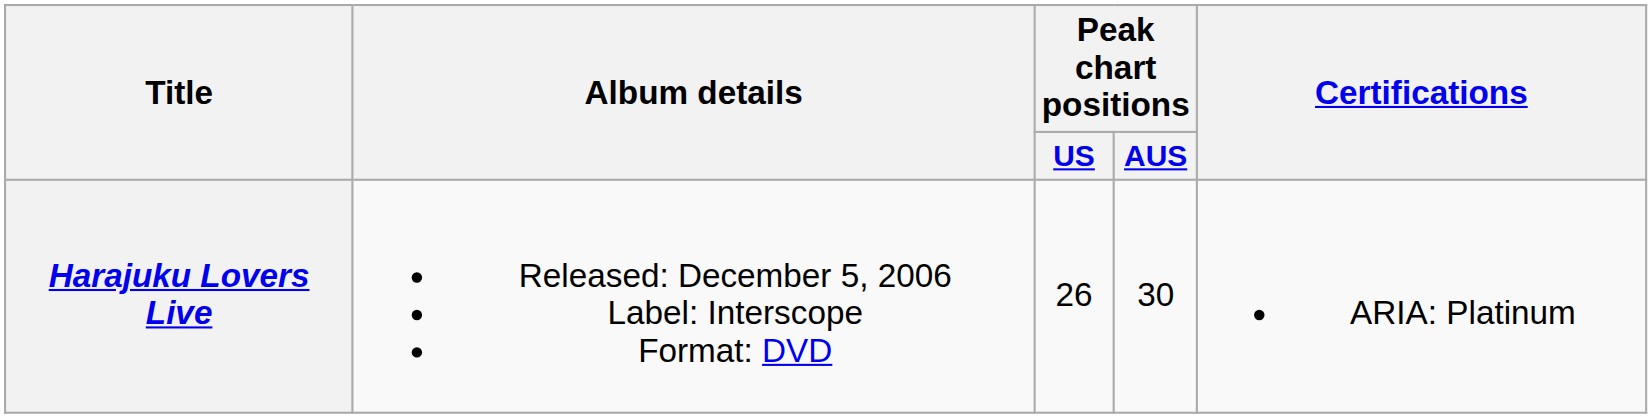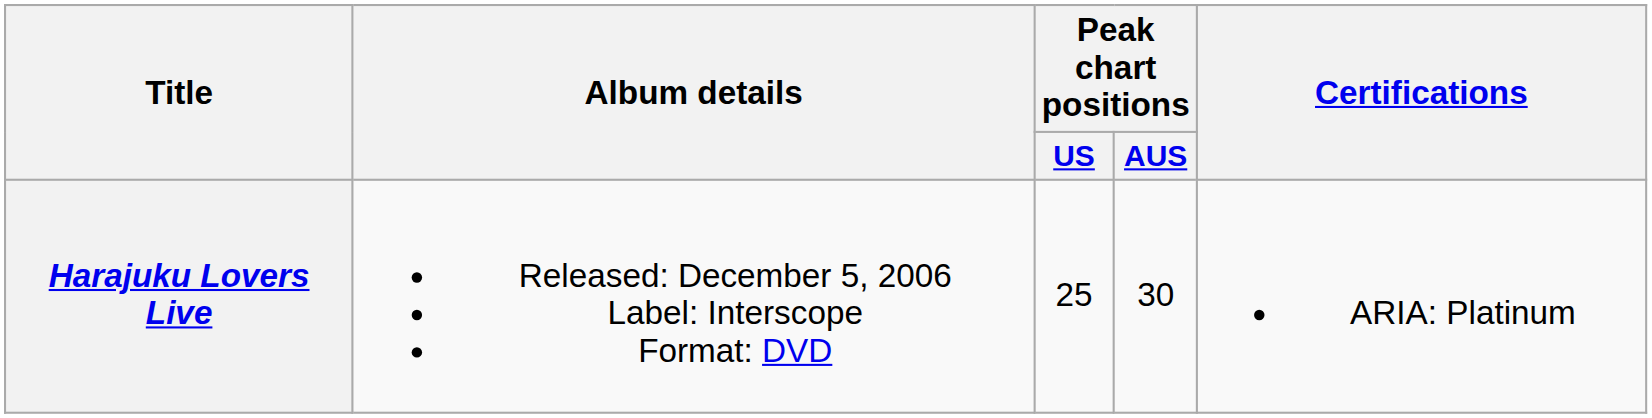Harajuku Lovers Live | Peak chart positions / US: 26 -> 25
